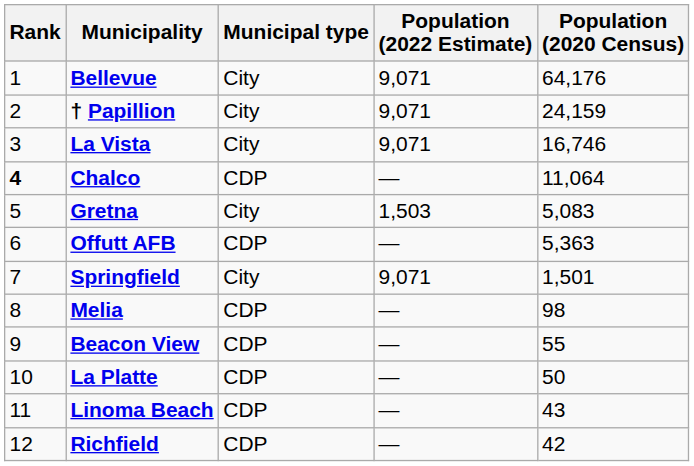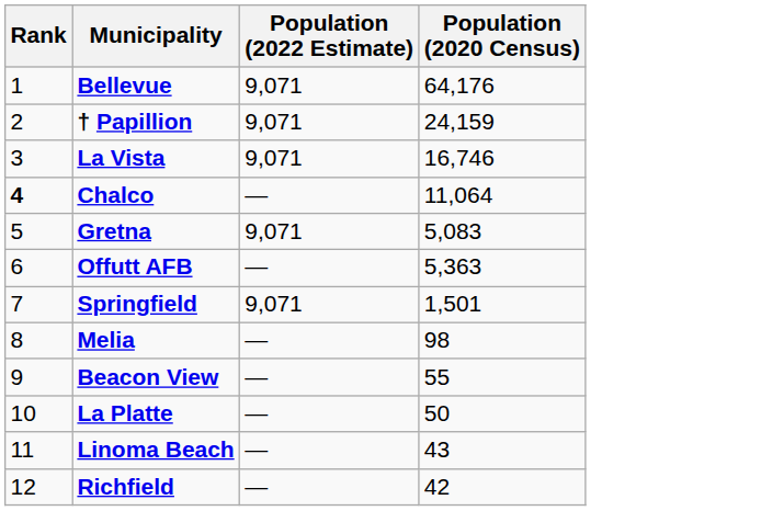- column: Municipal type | City | City | City | CDP | City | CDP | City | CDP | CDP | CDP | CDP | CDP
Gretna | Population (2022 Estimate): 1,503 -> 9,071
